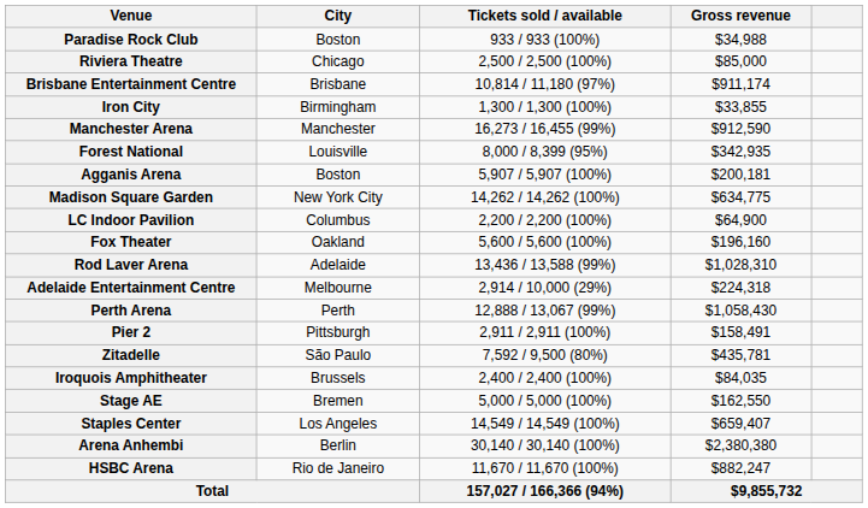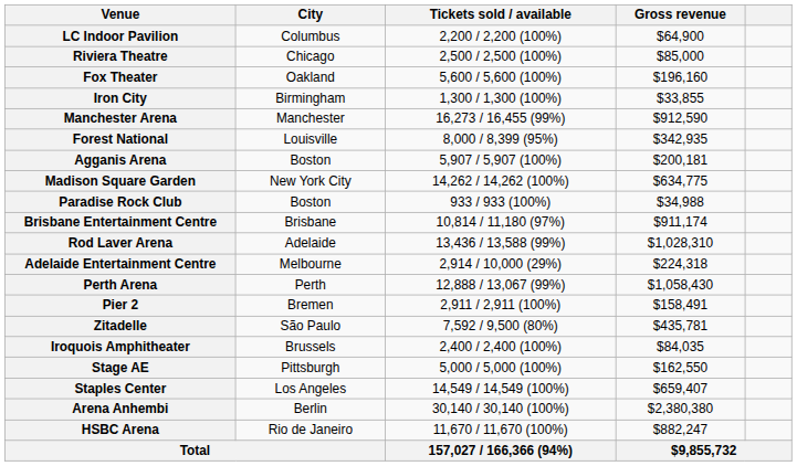rows swapped: Paradise Rock Club <-> LC Indoor Pavilion
rows swapped: Fox Theater <-> Brisbane Entertainment Centre
Pier 2 | City: Pittsburgh -> Bremen
Stage AE | City: Bremen -> Pittsburgh
